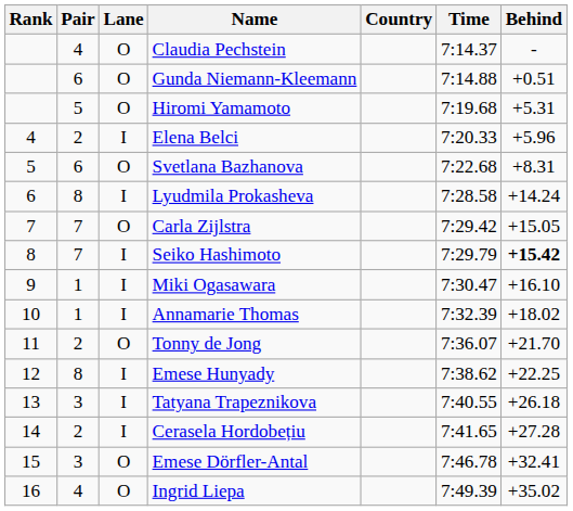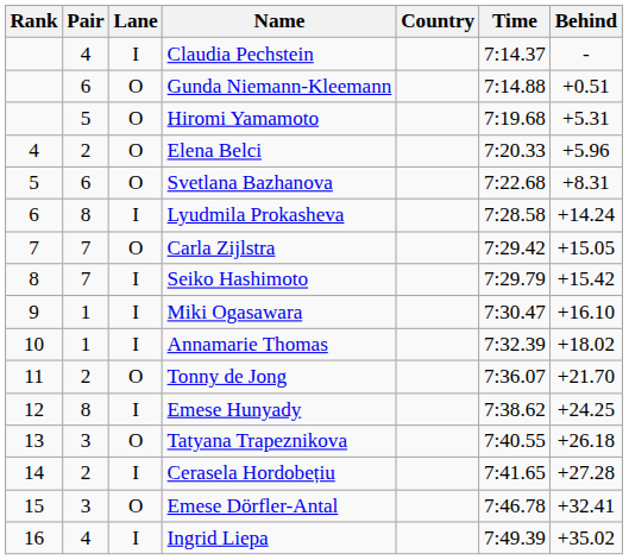Claudia Pechstein | Lane: O -> I
Elena Belci | Lane: I -> O
Seiko Hashimoto | Behind: bold -> normal
Emese Hunyady | Behind: +22.25 -> +24.25
Tatyana Trapeznikova | Lane: I -> O
Ingrid Liepa | Lane: O -> I
